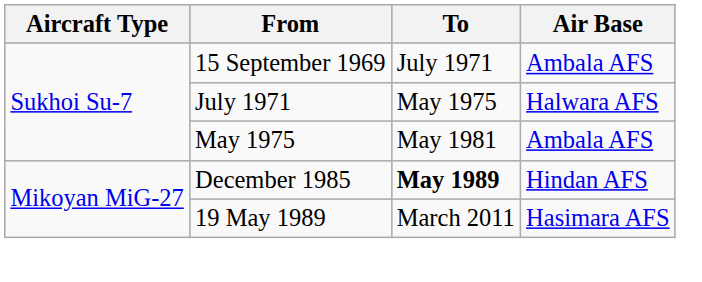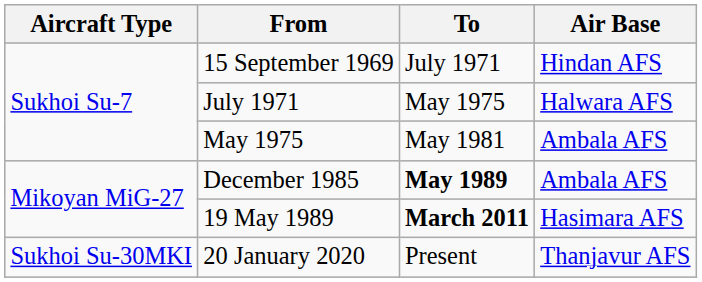15 September 1969 | Air Base: Ambala AFS -> Hindan AFS
December 1985 | Air Base: Hindan AFS -> Ambala AFS
19 May 1989 | To: normal -> bold
+ row: Sukhoi Su-30MKI | 20 January 2020 | Present | Thanjavur AFS
